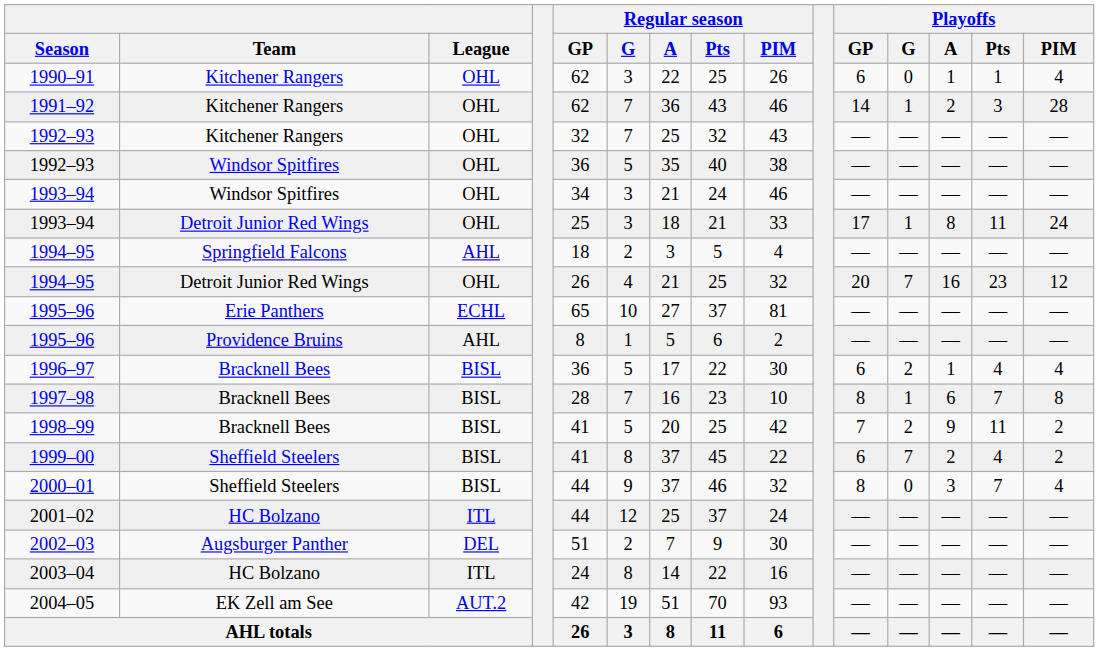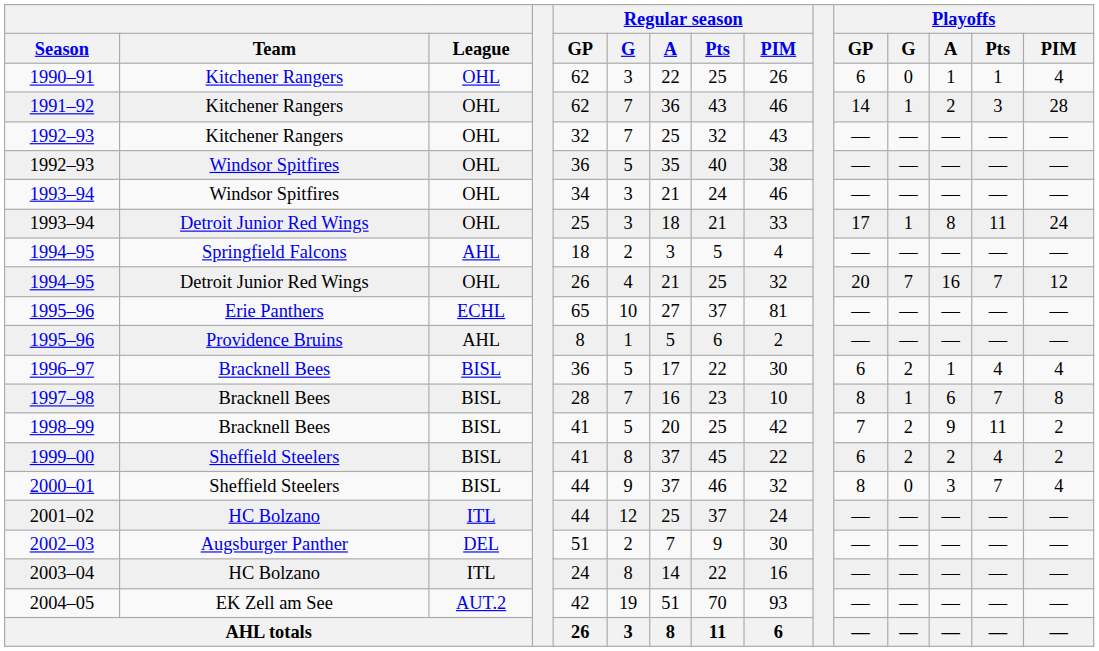1994–95 / Detroit Junior Red Wings | Playoffs / Pts: 23 -> 7
1999–00 | Playoffs / G: 7 -> 2
